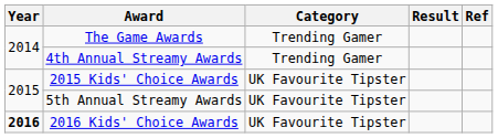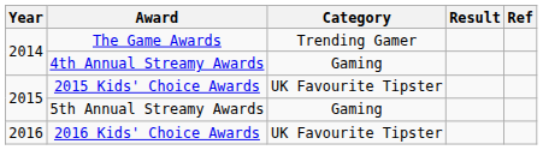4th Annual Streamy Awards | Category: Trending Gamer -> Gaming
5th Annual Streamy Awards | Category: UK Favourite Tipster -> Gaming
2016 Kids' Choice Awards | Year: bold -> normal
